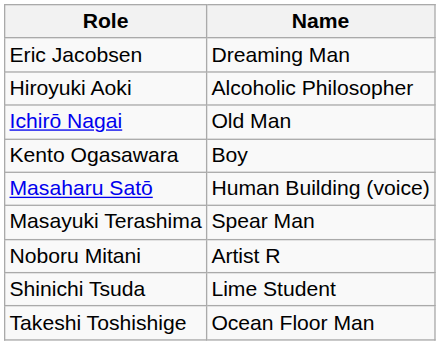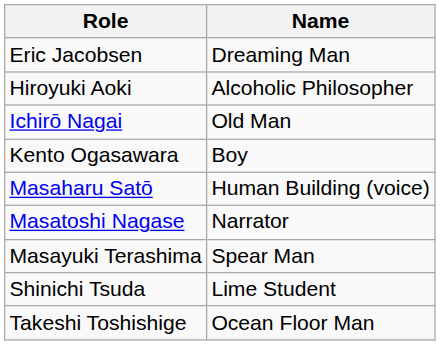+ row: Masatoshi Nagase | Narrator
- row: Noboru Mitani | Artist R
